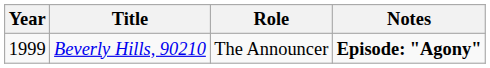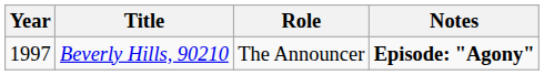Beverly Hills, 90210 | Year: 1999 -> 1997
